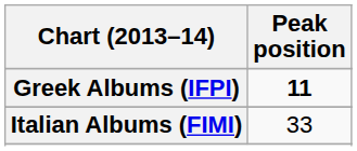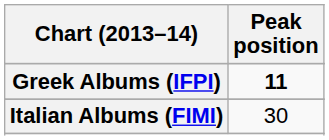Italian Albums (FIMI) | Peak position: 33 -> 30
